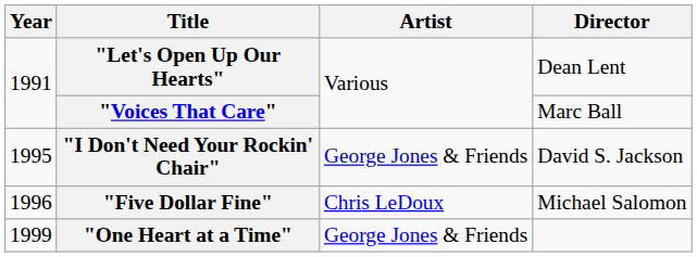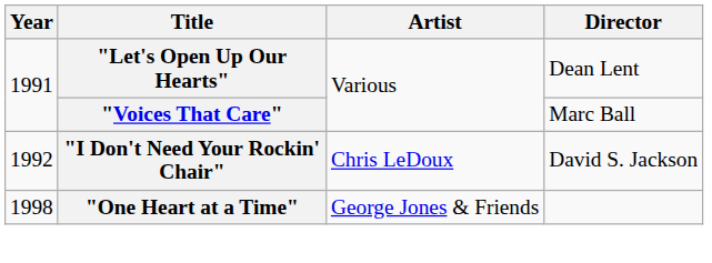"I Don't Need Your Rockin' Chair" | Year: 1995 -> 1992
"I Don't Need Your Rockin' Chair" | Artist: George Jones & Friends -> Chris LeDoux
- row: 1996 | "Five Dollar Fine" | Chris LeDoux | Michael Salomon
"One Heart at a Time" | Year: 1999 -> 1998
